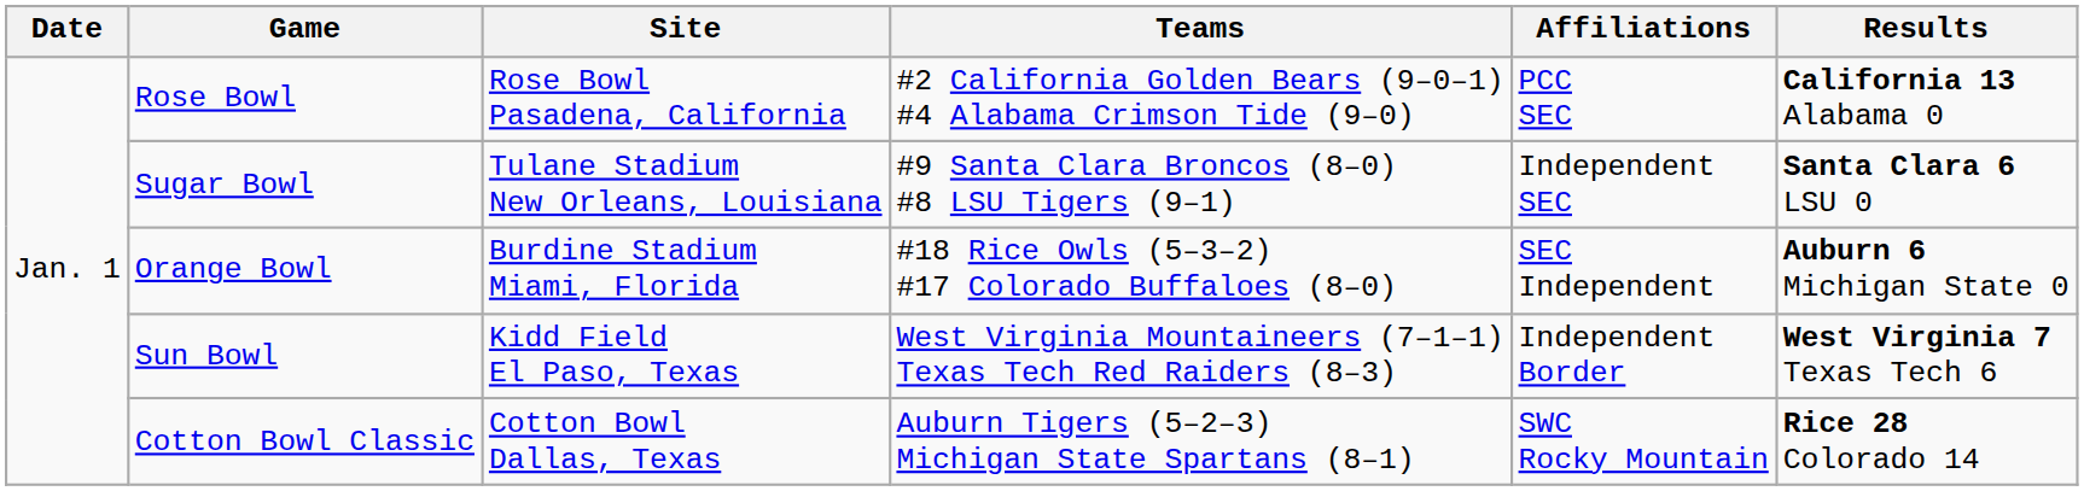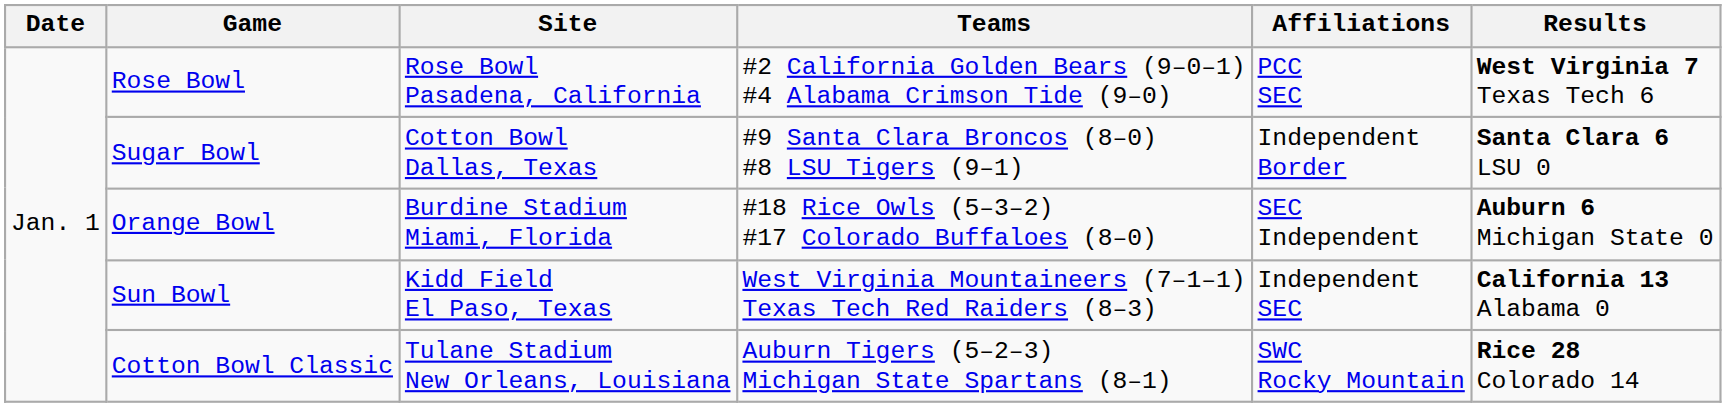Rose Bowl | Results: California 13 Alabama 0 -> West Virginia 7 Texas Tech 6
Sugar Bowl | Site: Tulane Stadium New Orleans, Louisiana -> Cotton Bowl Dallas, Texas
Sugar Bowl | Affiliations: Independent SEC -> Independent Border
Sun Bowl | Affiliations: Independent Border -> Independent SEC
Sun Bowl | Results: West Virginia 7 Texas Tech 6 -> California 13 Alabama 0
Cotton Bowl Classic | Site: Cotton Bowl Dallas, Texas -> Tulane Stadium New Orleans, Louisiana
